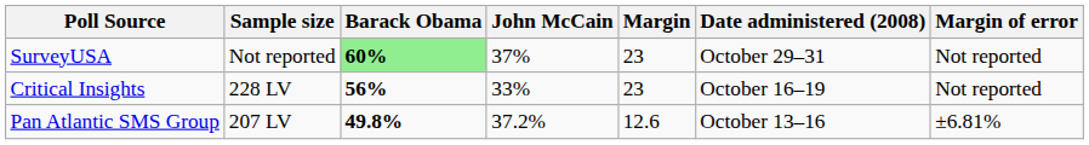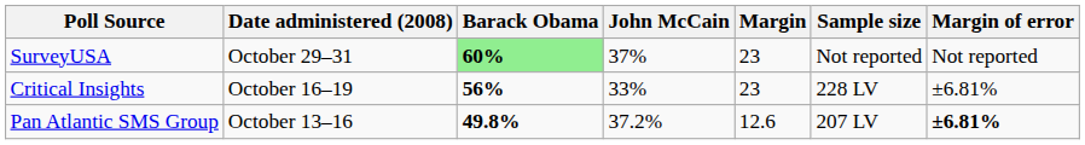columns swapped: Date administered (2008) <-> Sample size
Critical Insights | Margin of error: Not reported -> ±6.81%
Pan Atlantic SMS Group | Margin of error: normal -> bold
